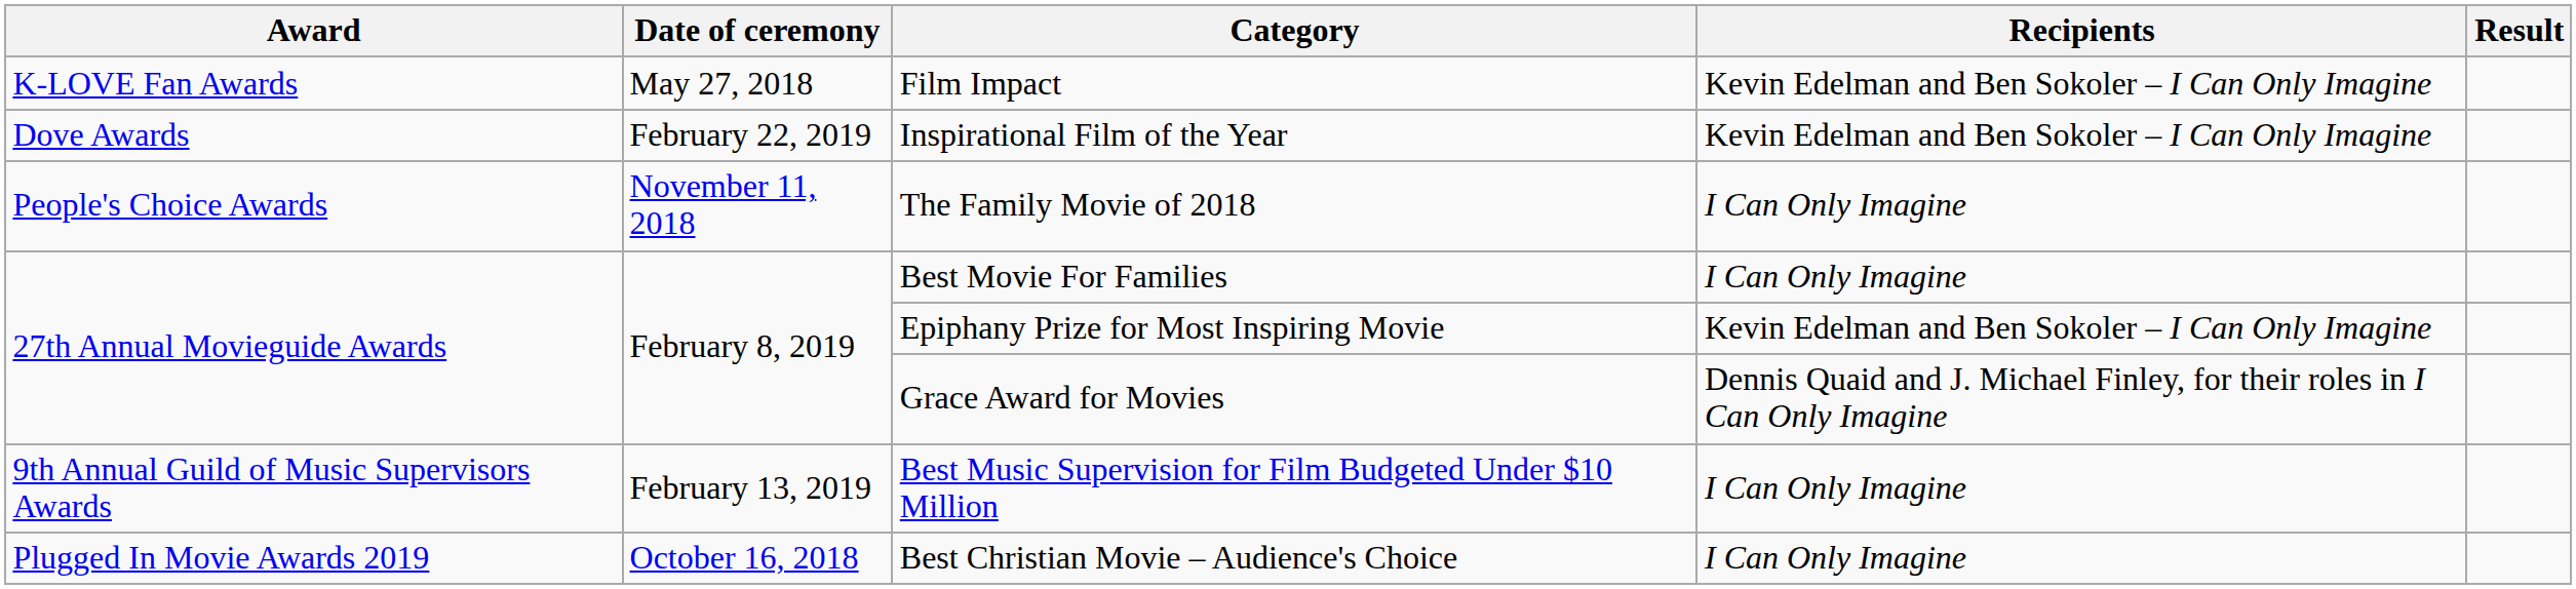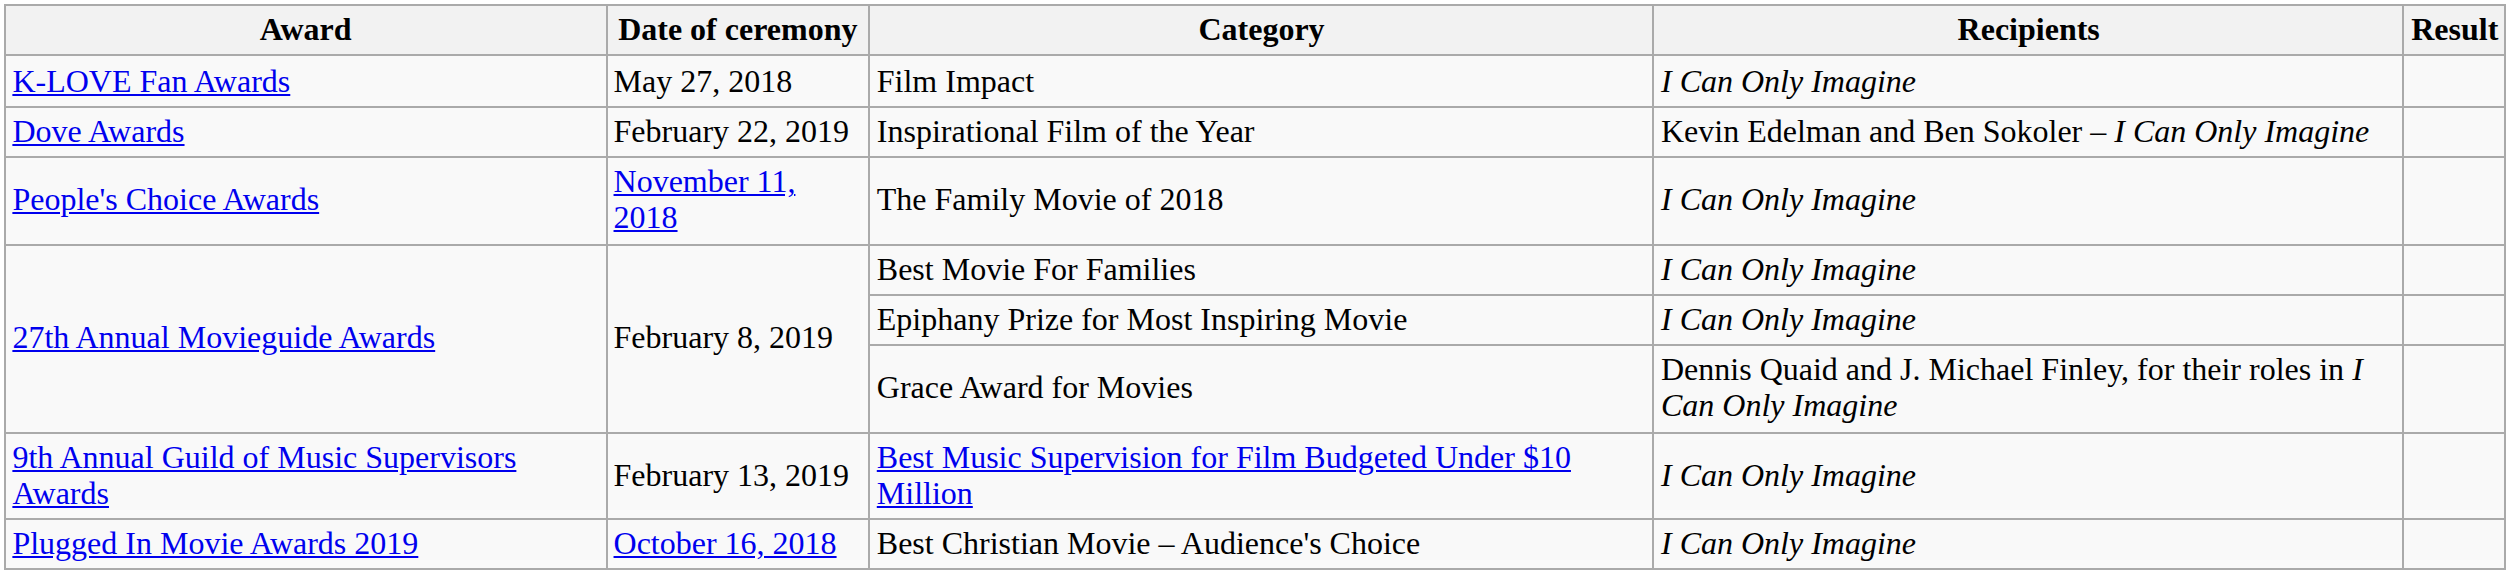Film Impact | Recipients: Kevin Edelman and Ben Sokoler – I Can Only Imagine -> I Can Only Imagine
Epiphany Prize for Most Inspiring Movie | Recipients: Kevin Edelman and Ben Sokoler – I Can Only Imagine -> I Can Only Imagine
